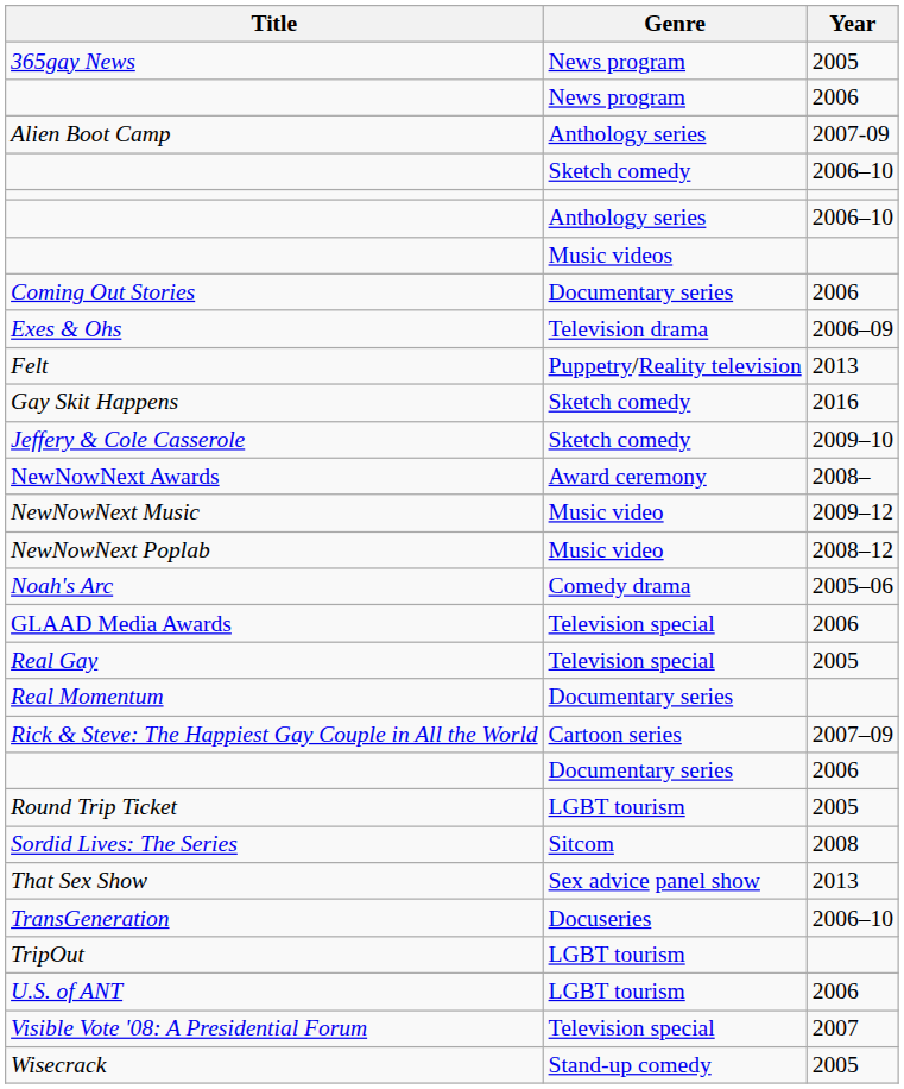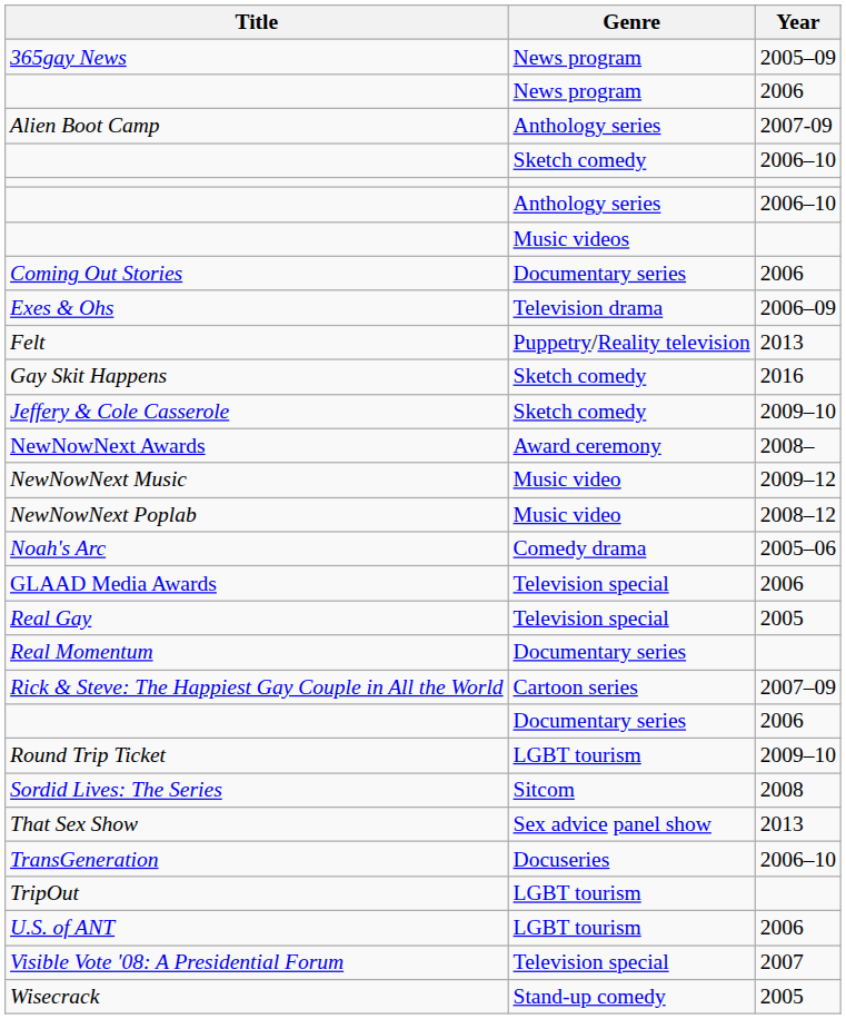365gay News | Year: 2005 -> 2005–09
Round Trip Ticket | Year: 2005 -> 2009–10
